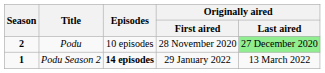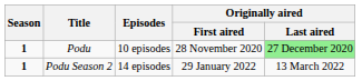Podu | Season: 2 -> 1
Podu Season 2 | Episodes: bold -> normal
